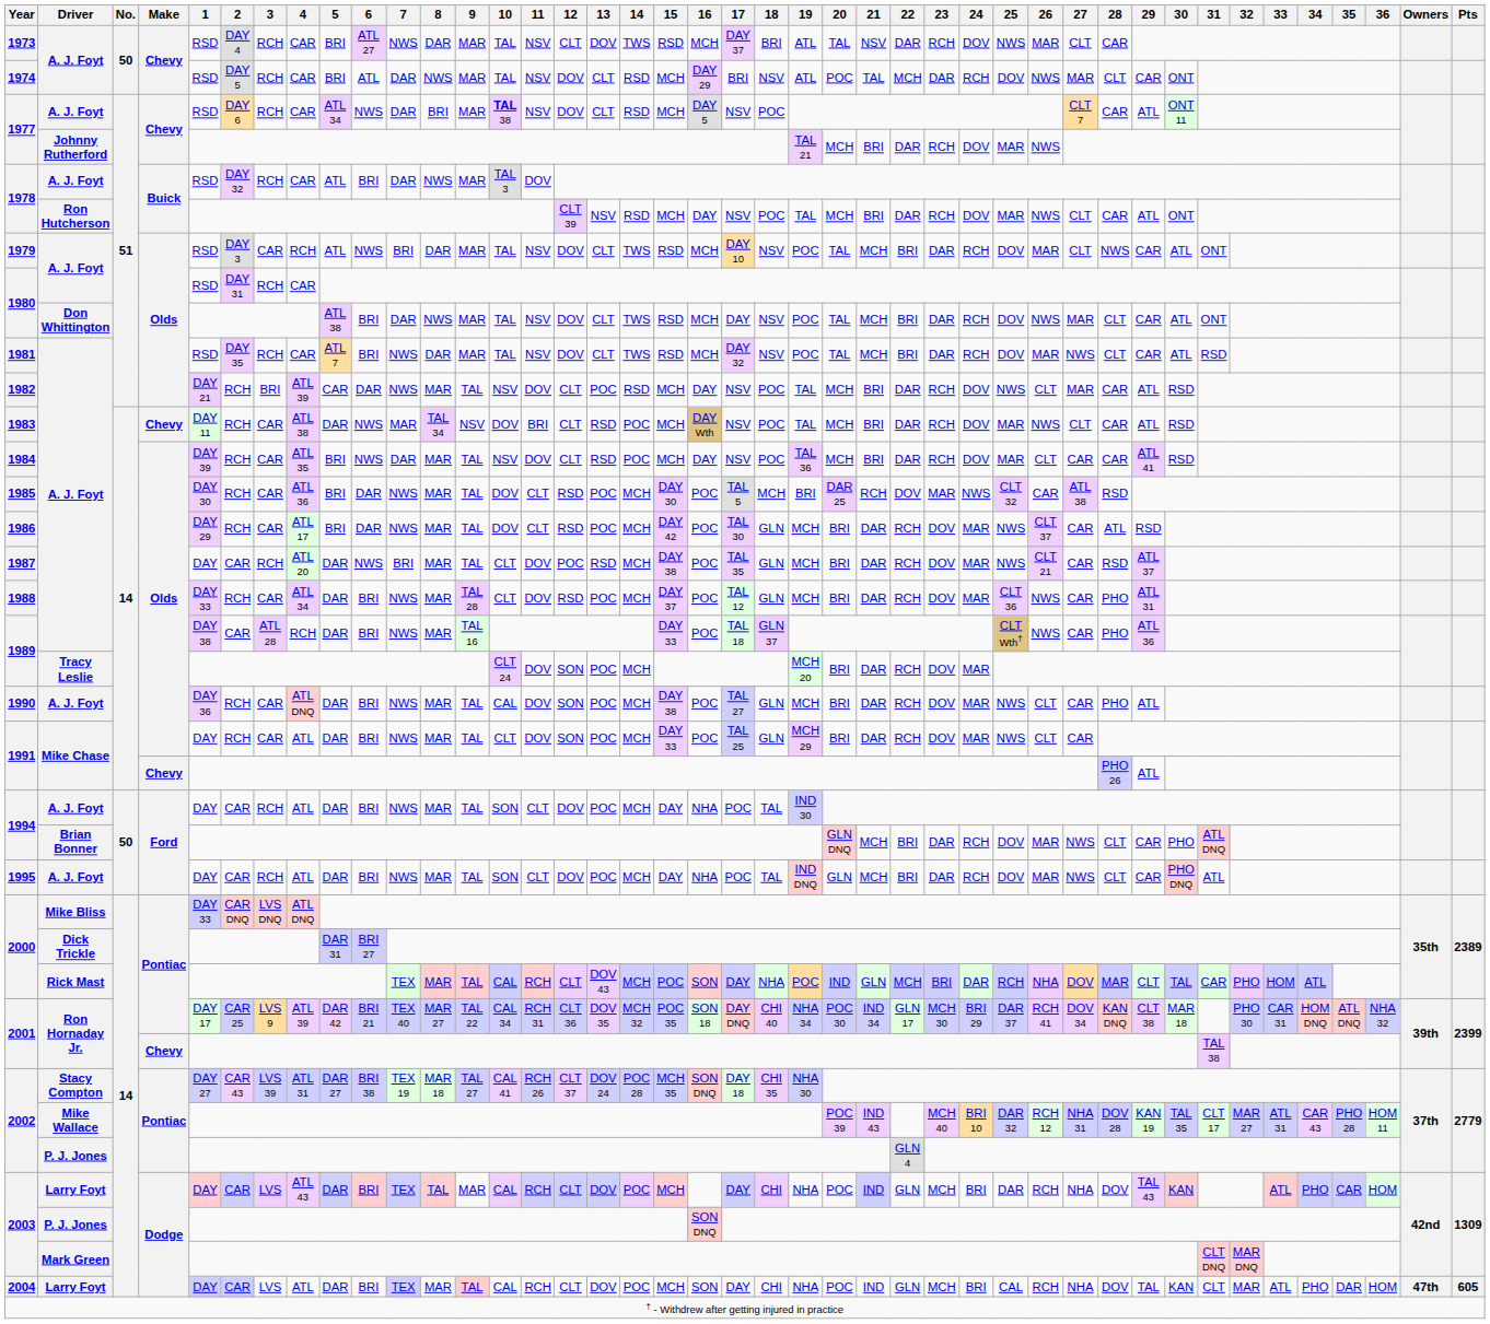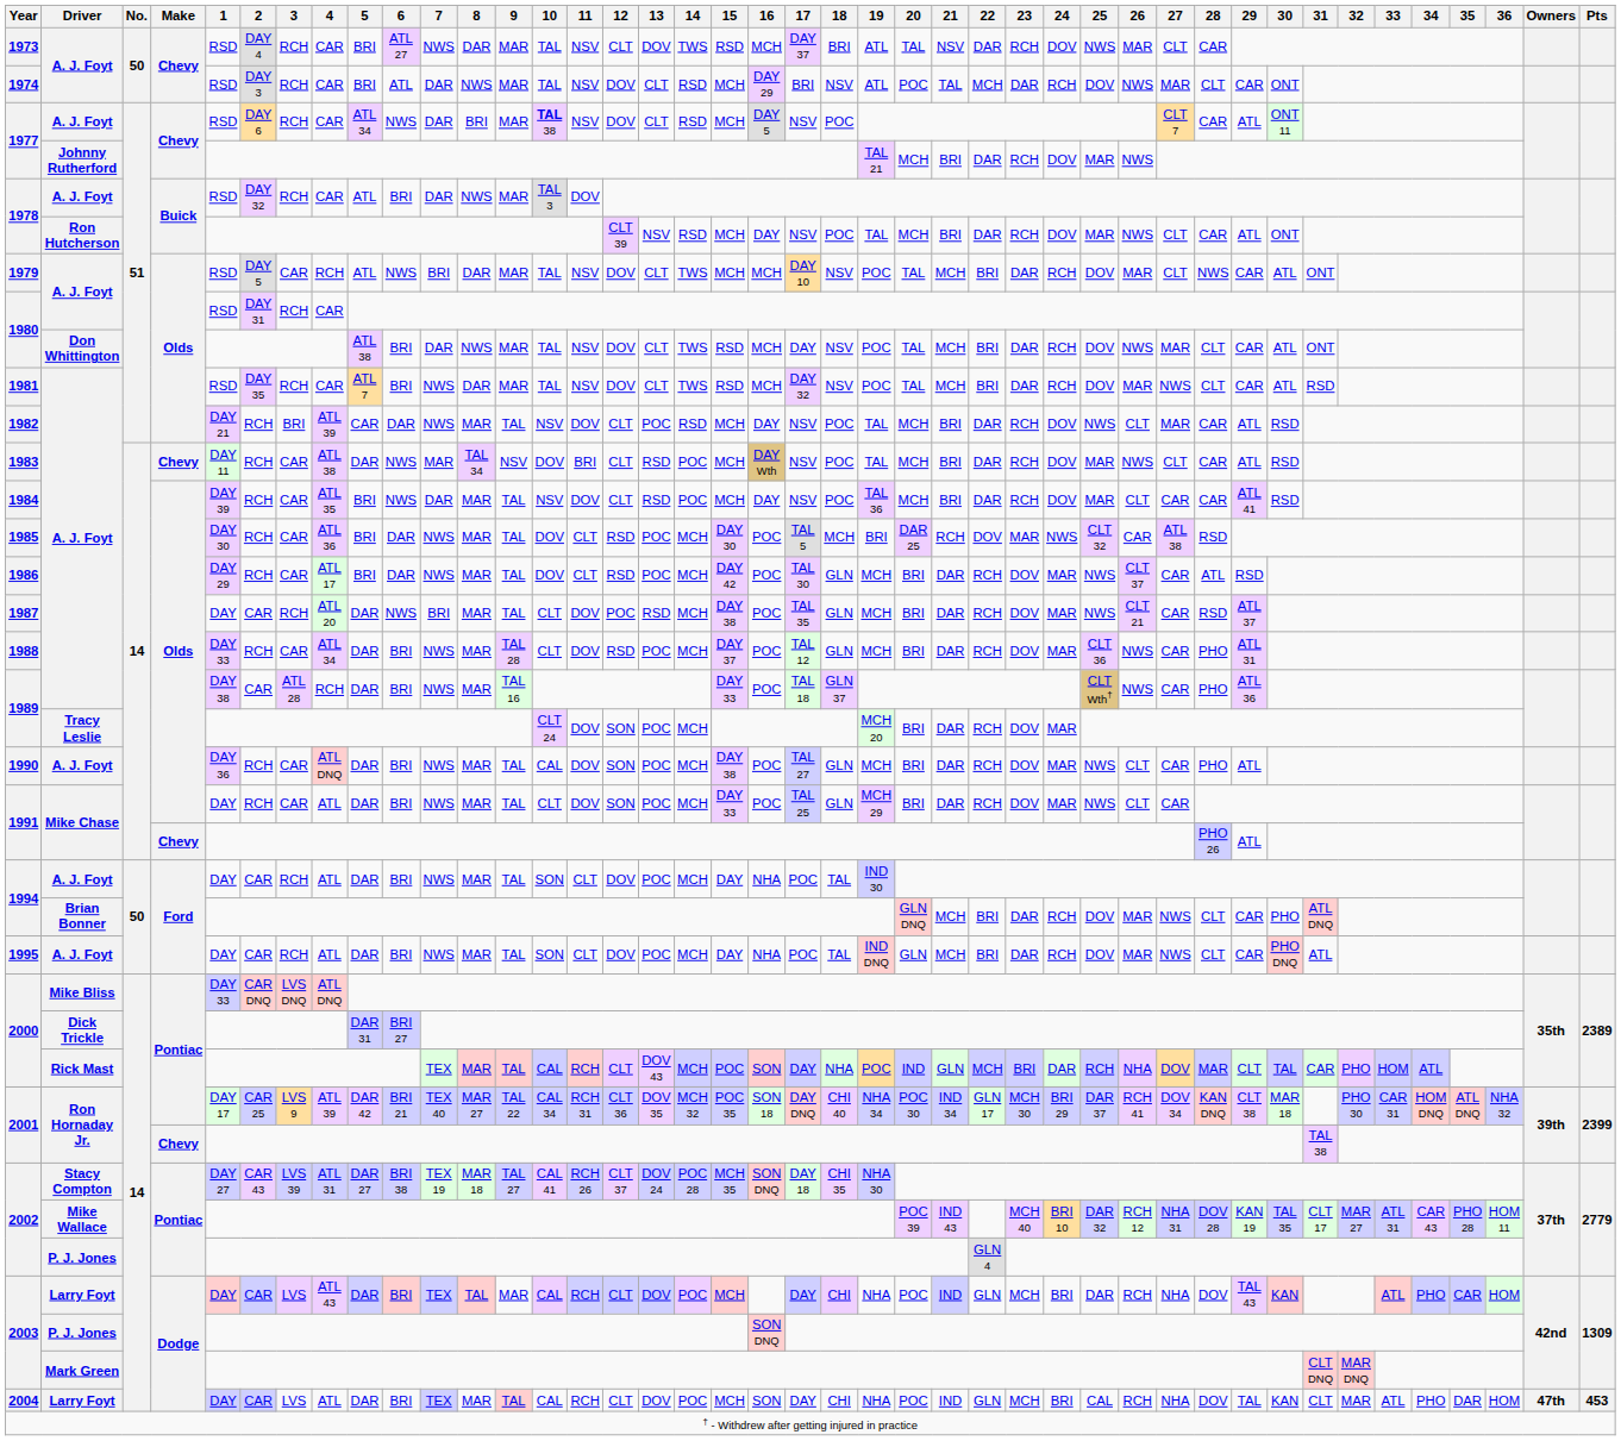1974 | 2: DAY 5 -> DAY 3
1979 | 2: DAY 3 -> DAY 5
1979 | 15: RSD -> MCH
2004 | Pts: 605 -> 453
